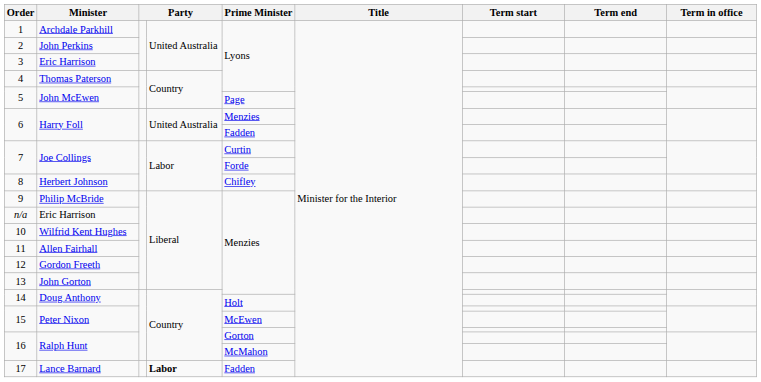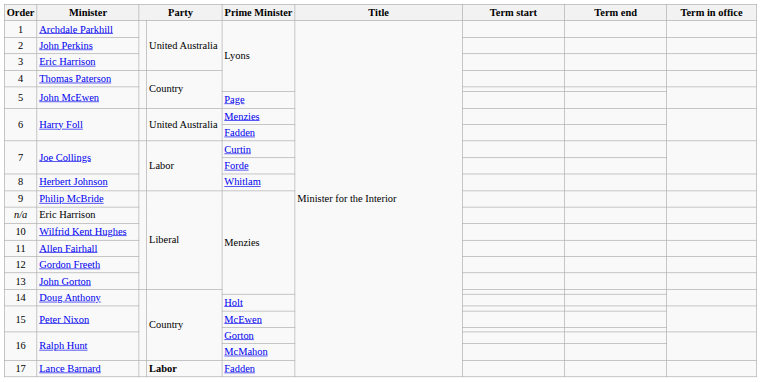8 | Prime Minister: Chifley -> Whitlam
